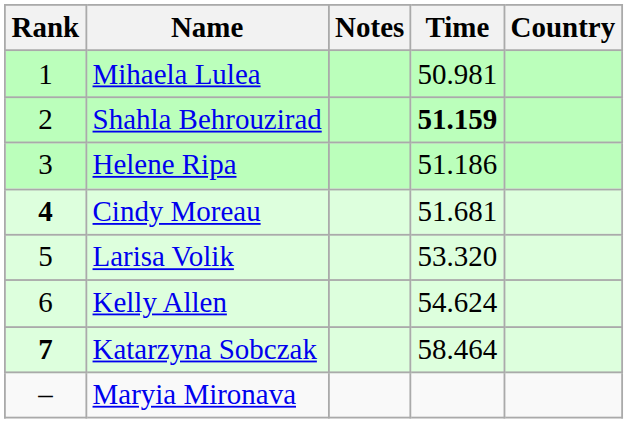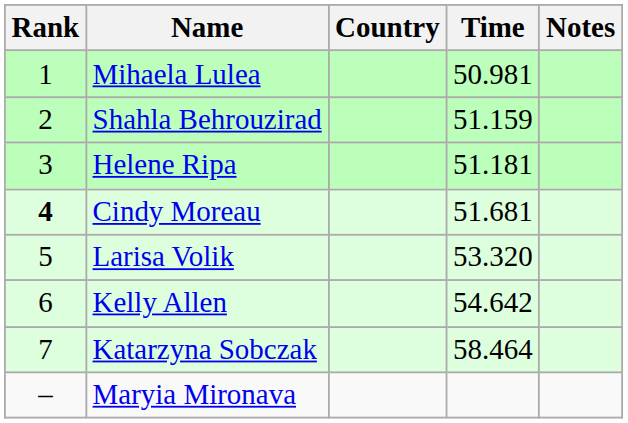columns swapped: Country <-> Notes
Shahla Behrouzirad | Time: bold -> normal
Helene Ripa | Time: 51.186 -> 51.181
Kelly Allen | Time: 54.624 -> 54.642
Katarzyna Sobczak | Rank: bold -> normal
